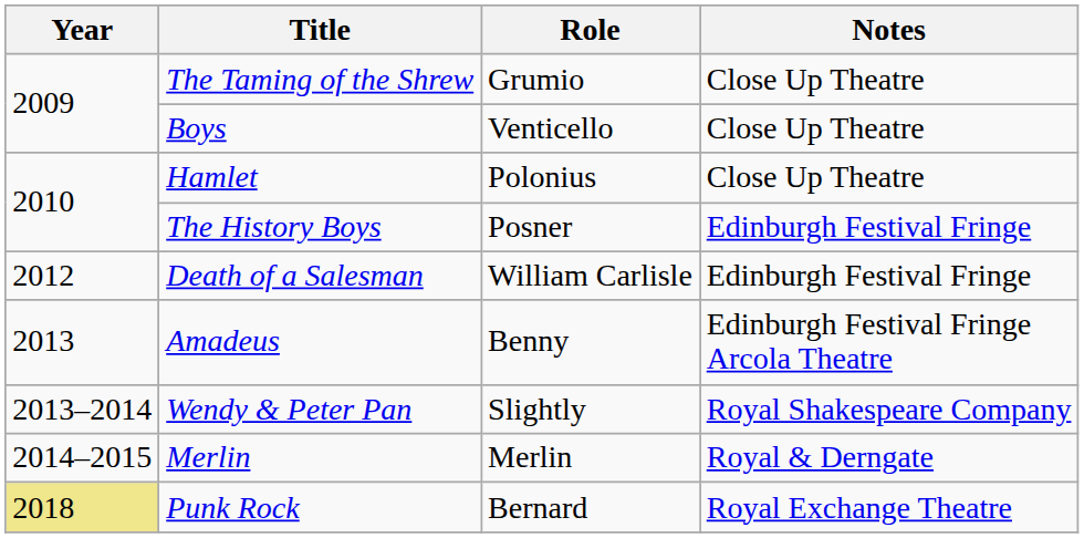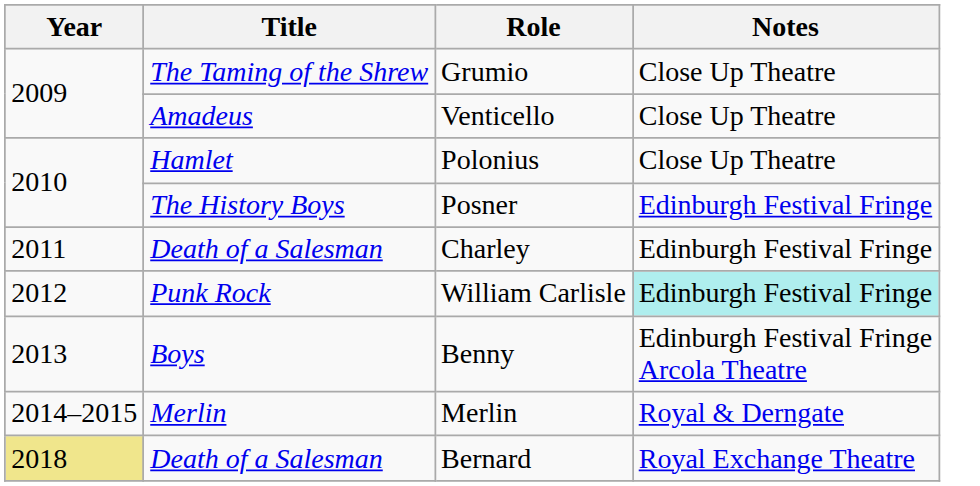Venticello | Title: Boys -> Amadeus
+ row: 2011 | Death of a Salesman | Charley | Edinburgh Festival Fringe
William Carlisle | Title: Death of a Salesman -> Punk Rock
William Carlisle | Notes: no background -> paleturquoise background
Benny | Title: Amadeus -> Boys
- row: 2013–2014 | Wendy & Peter Pan | Slightly | Royal Shakespeare Company
Bernard | Title: Punk Rock -> Death of a Salesman
